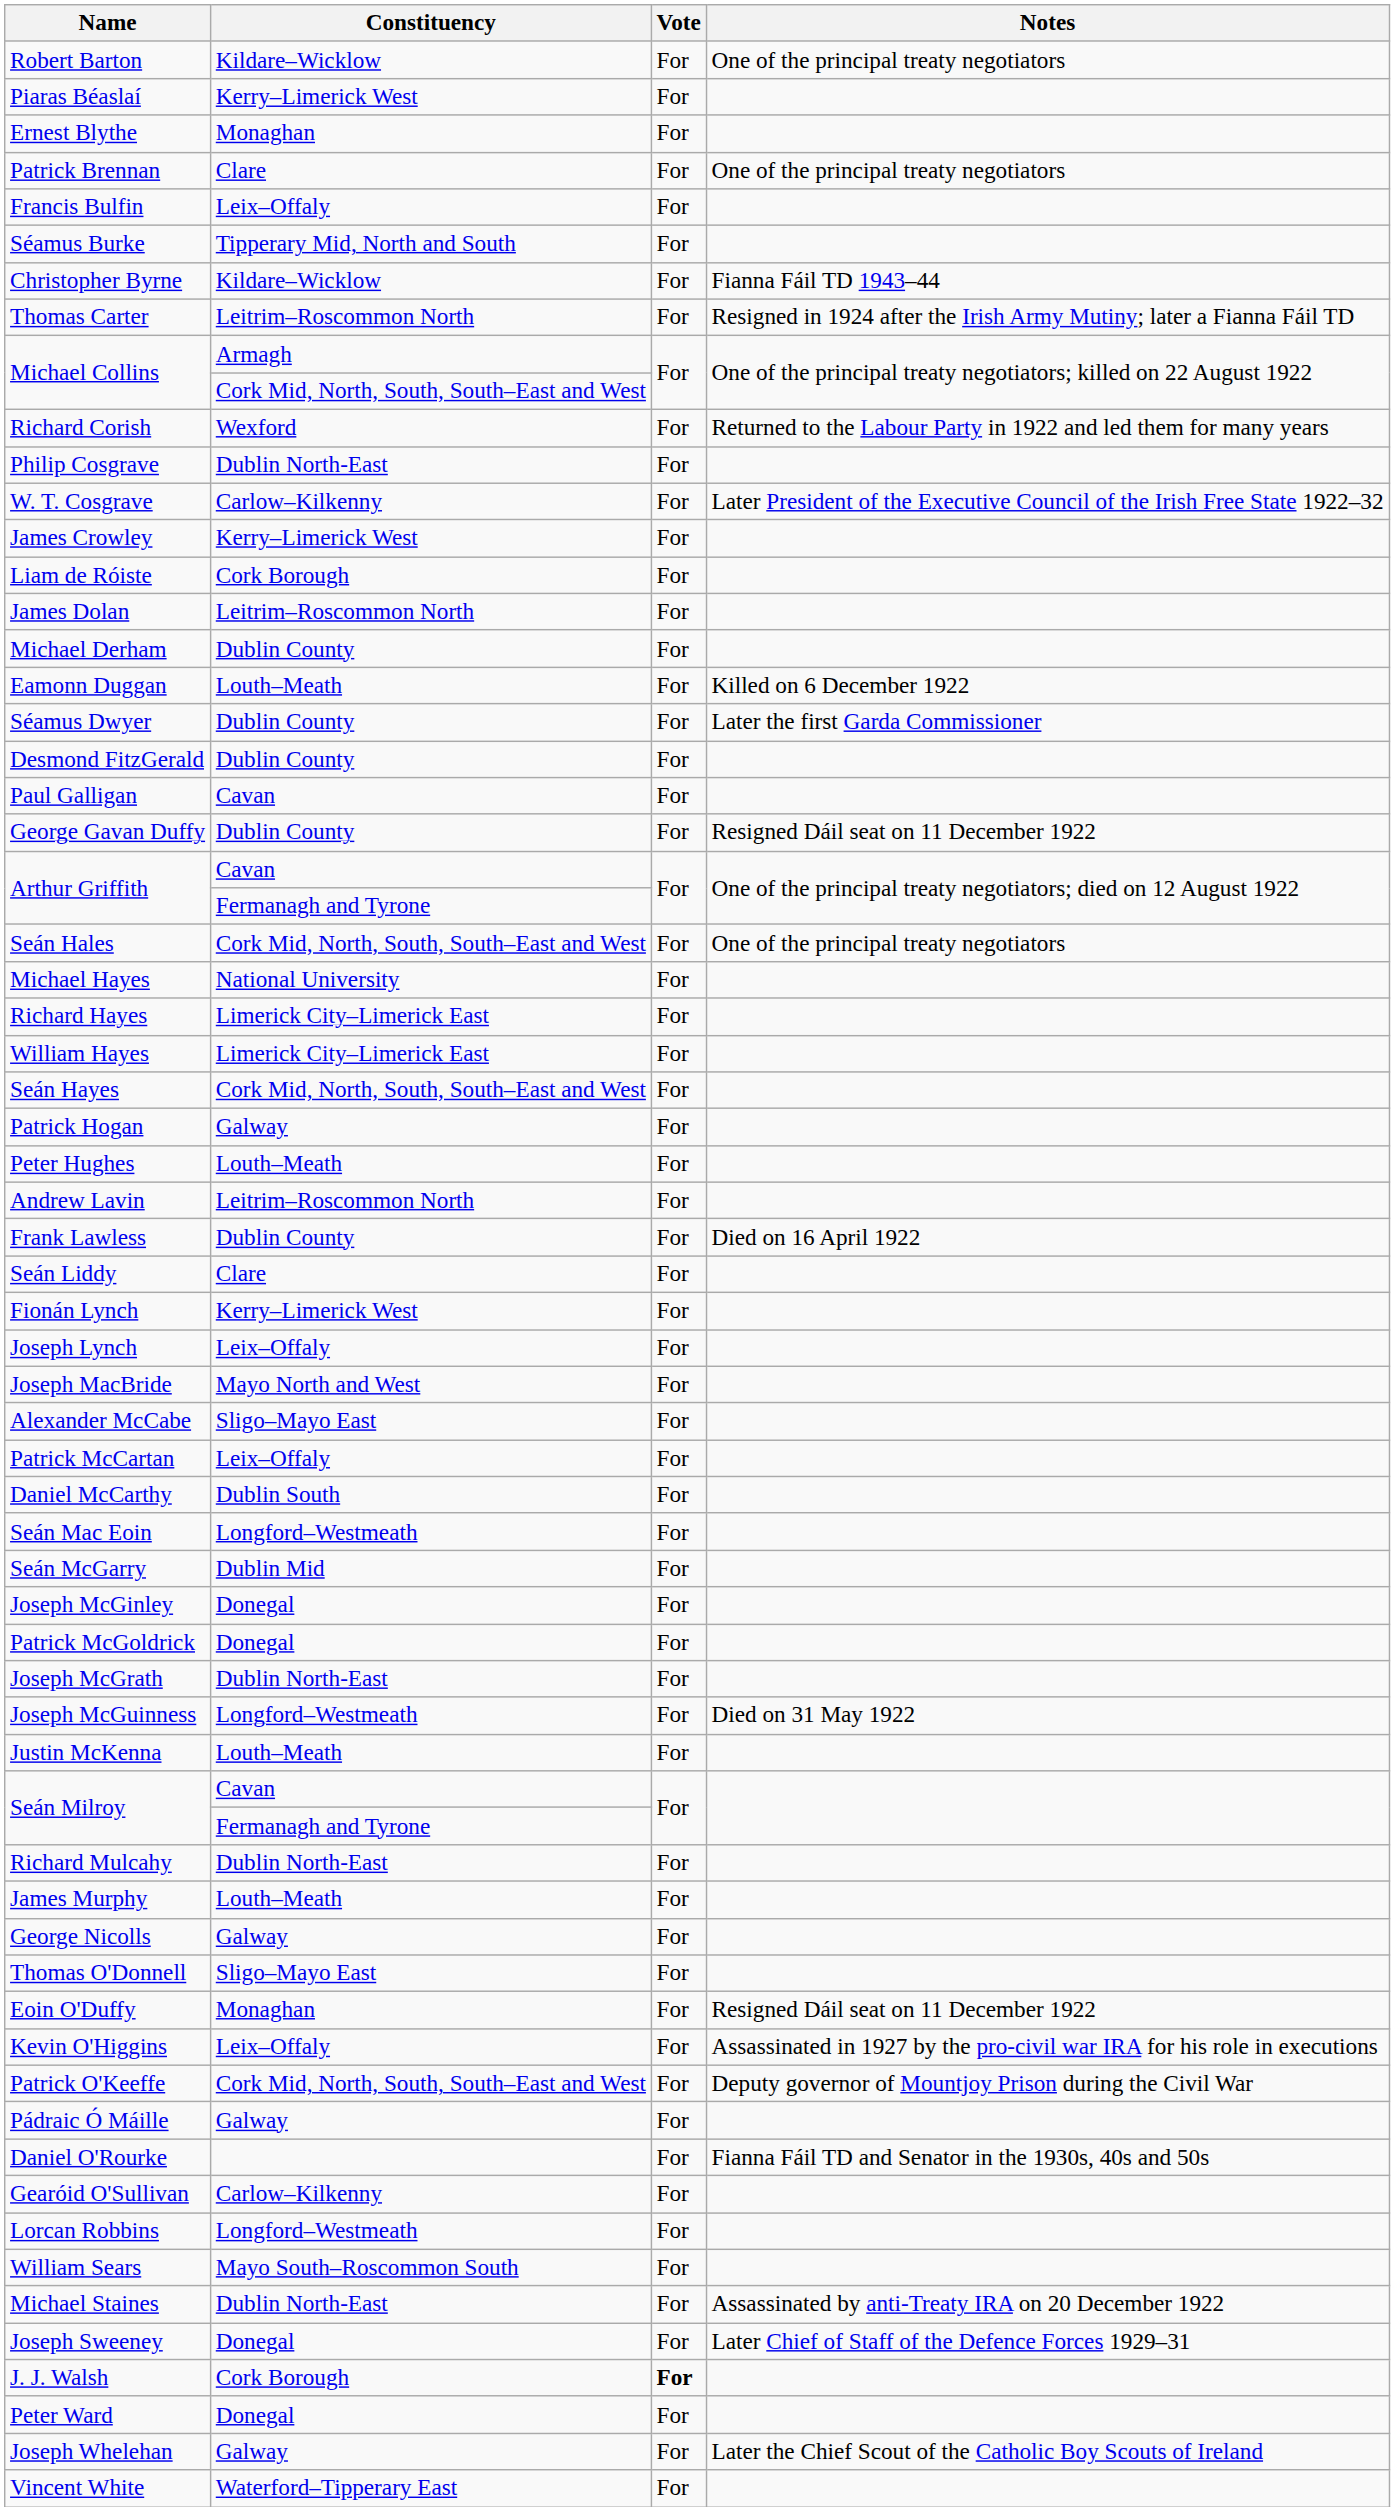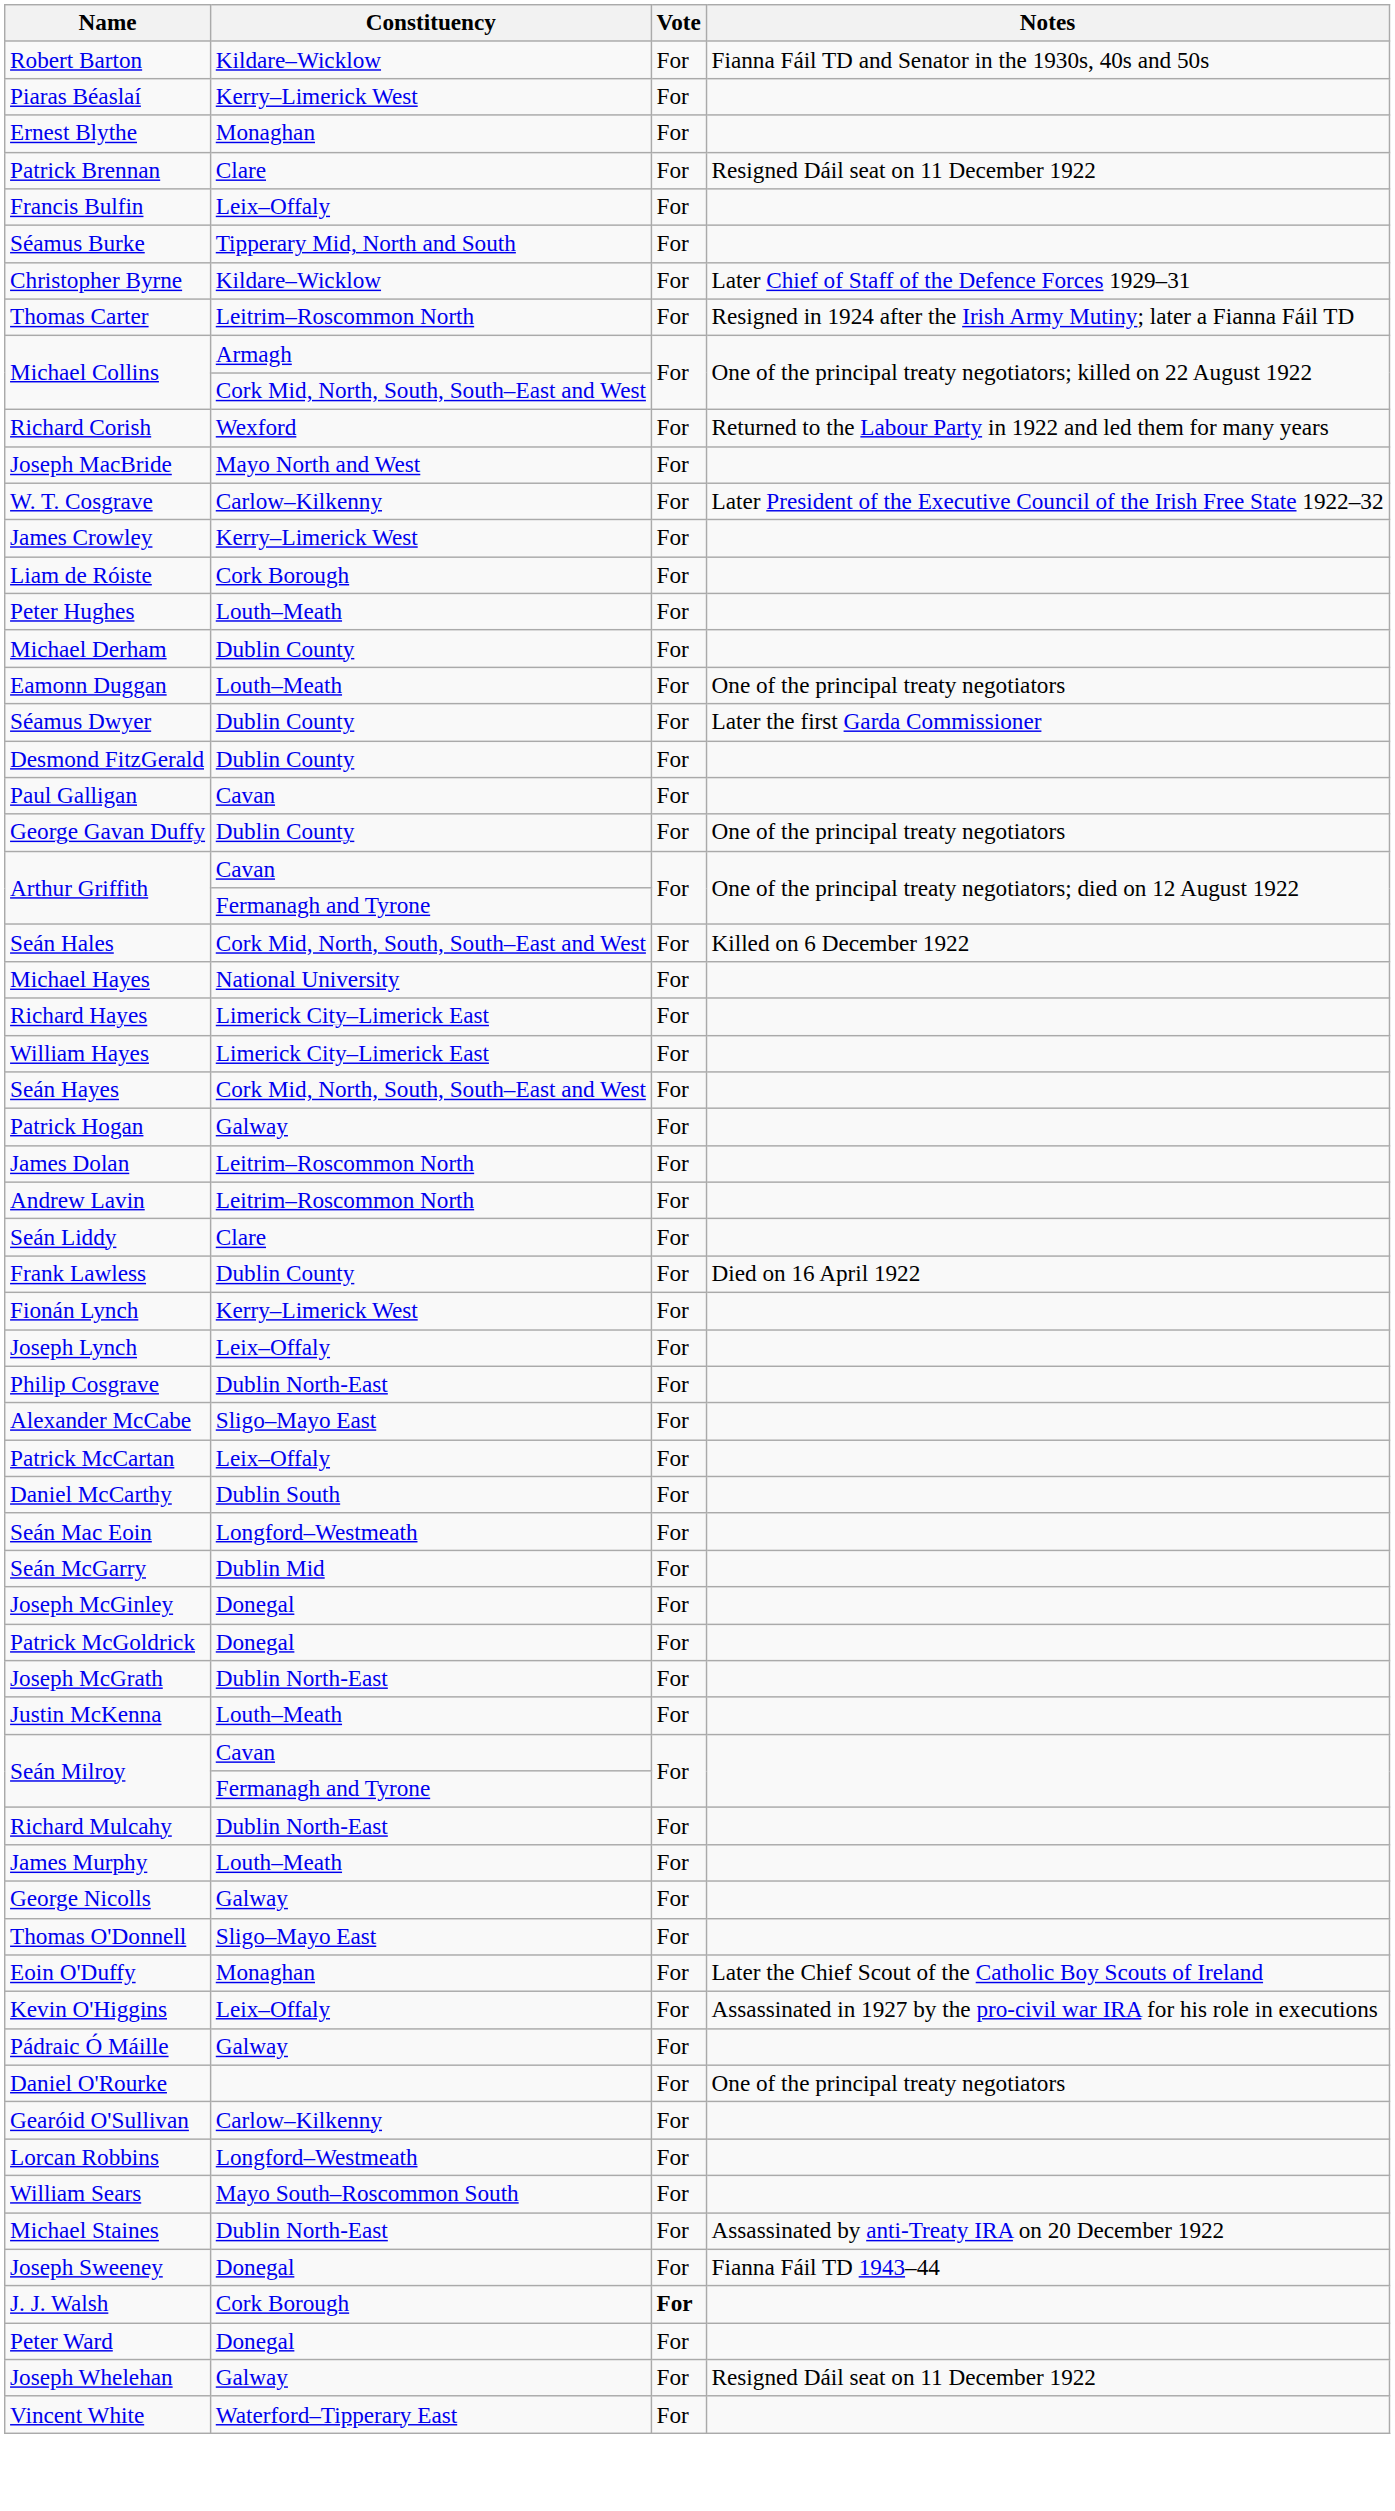Robert Barton | Notes: One of the principal treaty negotiators -> Fianna Fáil TD and Senator in the 1930s, 40s and 50s
Patrick Brennan | Notes: One of the principal treaty negotiators -> Resigned Dáil seat on 11 December 1922
Christopher Byrne | Notes: Fianna Fáil TD 1943–44 -> Later Chief of Staff of the Defence Forces 1929–31
rows swapped: Philip Cosgrave <-> Joseph MacBride
rows swapped: James Dolan <-> Peter Hughes
Eamonn Duggan | Notes: Killed on 6 December 1922 -> One of the principal treaty negotiators
George Gavan Duffy | Notes: Resigned Dáil seat on 11 December 1922 -> One of the principal treaty negotiators
Seán Hales | Notes: One of the principal treaty negotiators -> Killed on 6 December 1922
rows swapped: Frank Lawless <-> Seán Liddy
- row: Joseph McGuinness | Longford–Westmeath | For | Died on 31 May 1922
Eoin O'Duffy | Notes: Resigned Dáil seat on 11 December 1922 -> Later the Chief Scout of the Catholic Boy Scouts of Ireland
- row: Patrick O'Keeffe | Cork Mid, North, South, South–East and West | For | Deputy governor of Mountjoy Prison during the Civil War
Daniel O'Rourke | Notes: Fianna Fáil TD and Senator in the 1930s, 40s and 50s -> One of the principal treaty negotiators
Joseph Sweeney | Notes: Later Chief of Staff of the Defence Forces 1929–31 -> Fianna Fáil TD 1943–44
Joseph Whelehan | Notes: Later the Chief Scout of the Catholic Boy Scouts of Ireland -> Resigned Dáil seat on 11 December 1922
